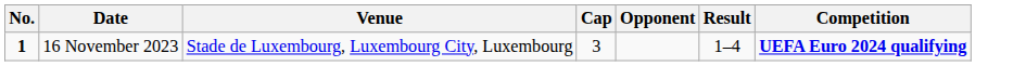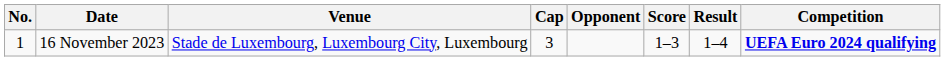+ column: Score | 1–3
16 November 2023 | No.: bold -> normal
